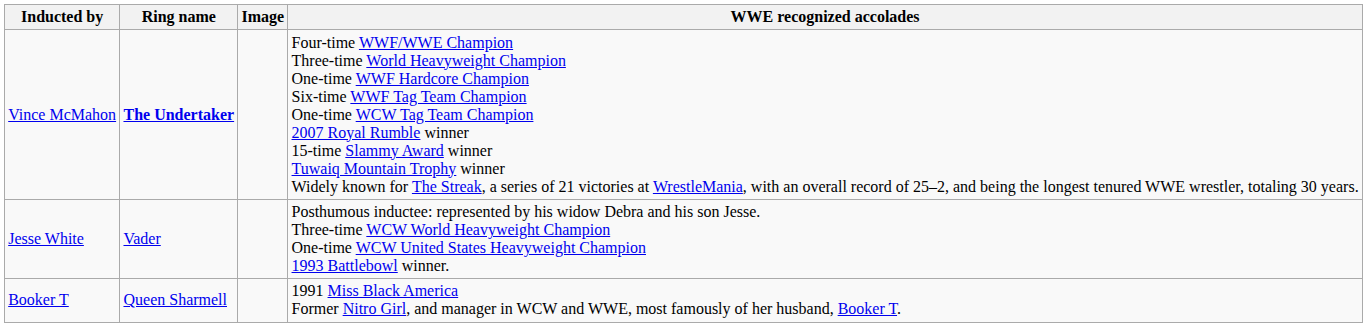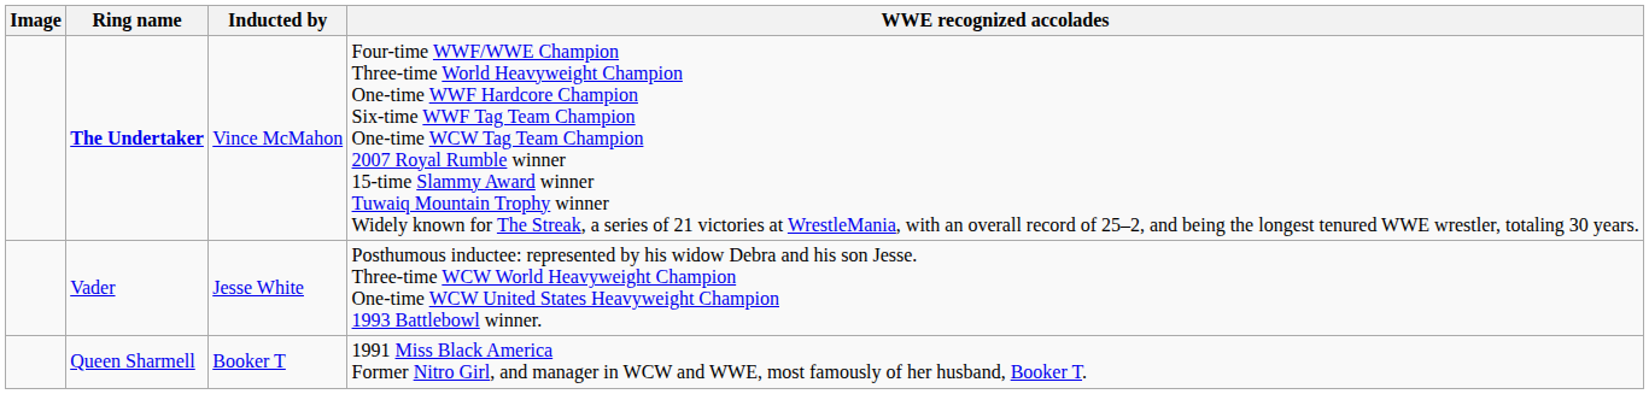columns swapped: Image <-> Inducted by
